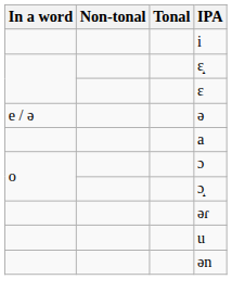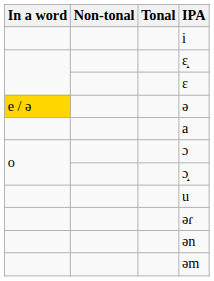ə | In a word: no background -> gold background
rows swapped: u <-> əɾ
+ row: əm
